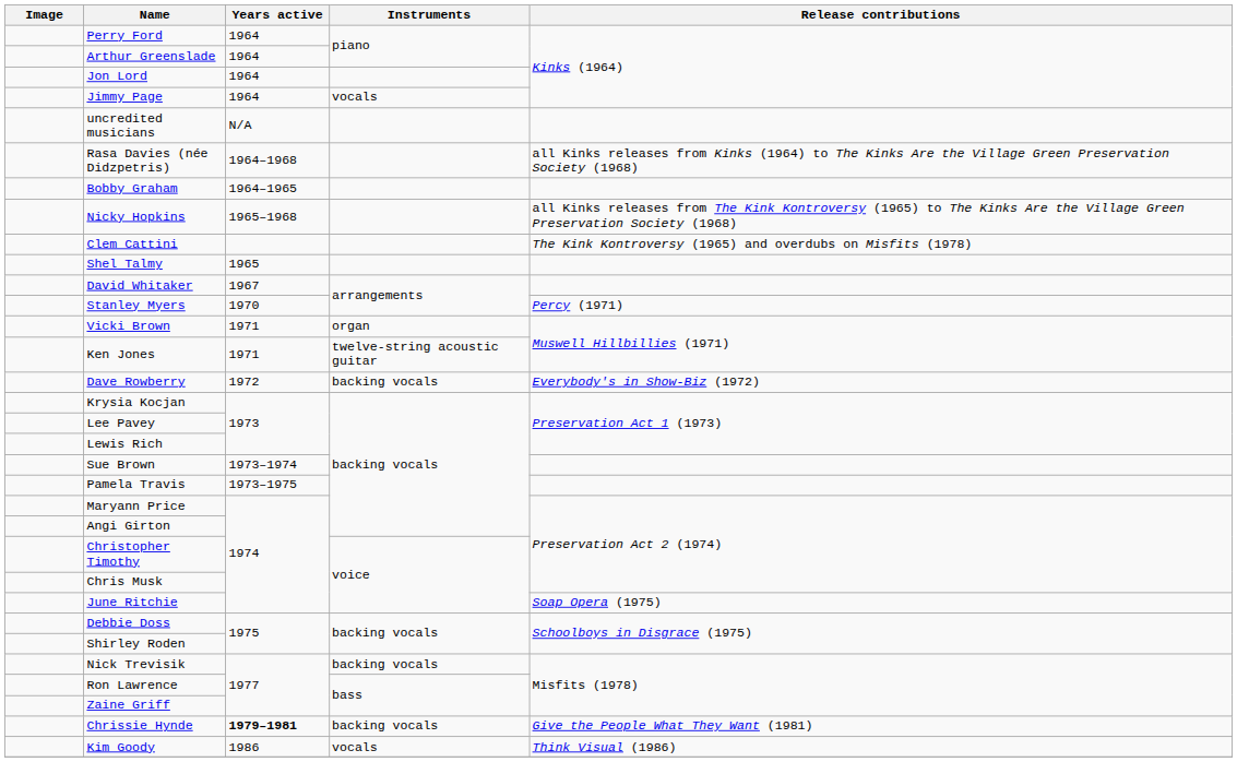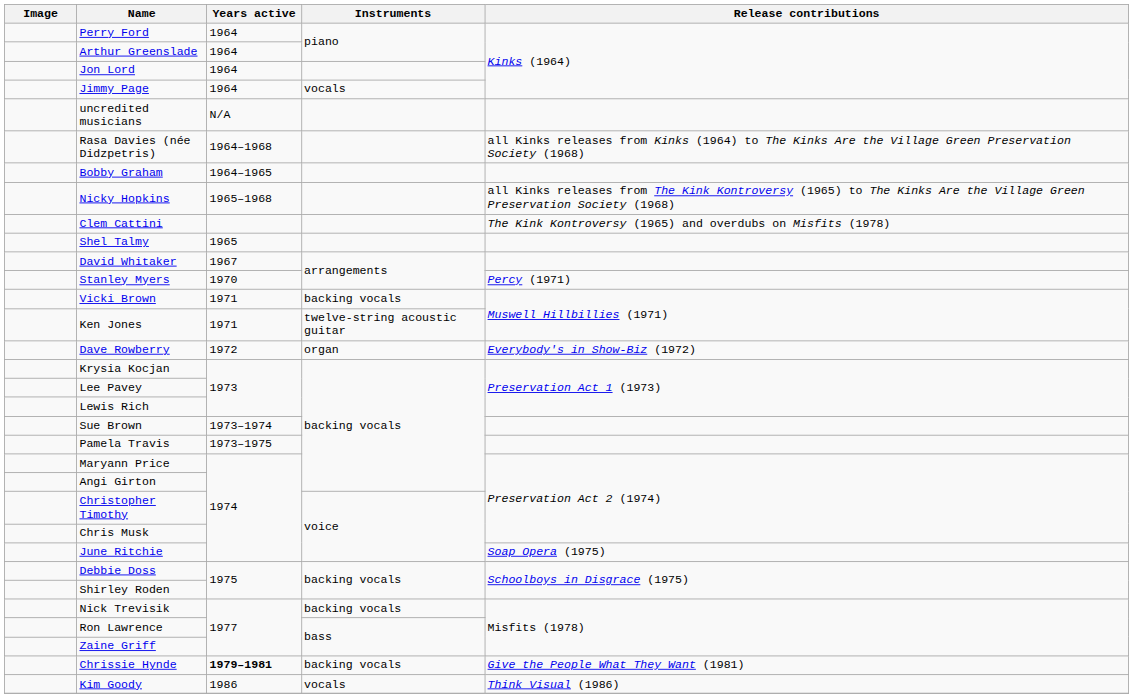Vicki Brown | Instruments: organ -> backing vocals
Dave Rowberry | Instruments: backing vocals -> organ
